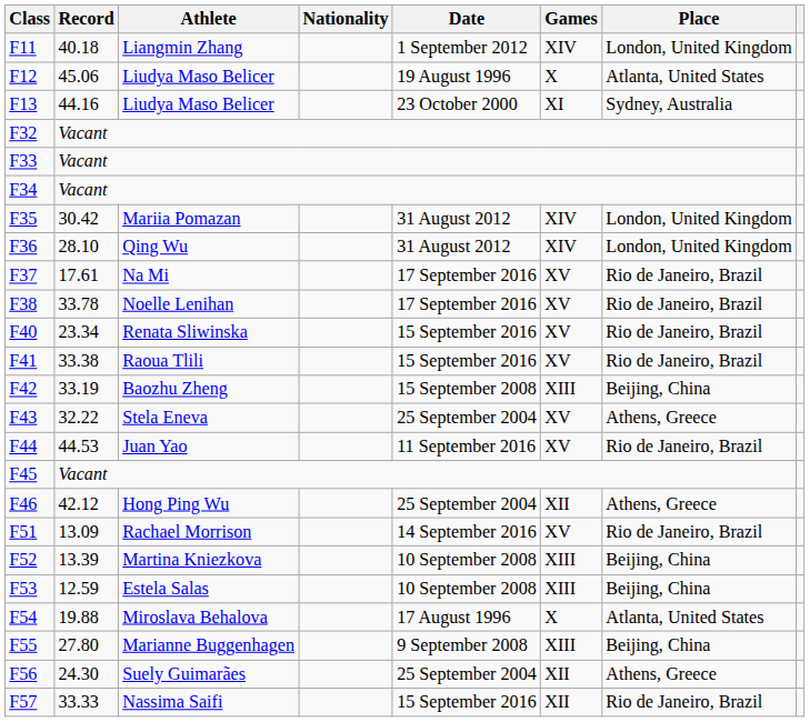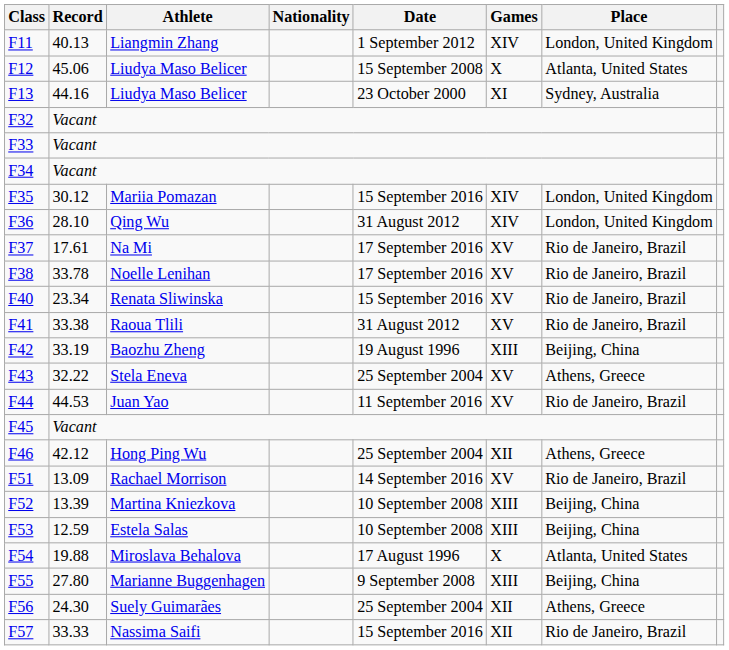F11 | Record: 40.18 -> 40.13
F12 | Date: 19 August 1996 -> 15 September 2008
F35 | Record: 30.42 -> 30.12
F35 | Date: 31 August 2012 -> 15 September 2016
F41 | Date: 15 September 2016 -> 31 August 2012
F42 | Date: 15 September 2008 -> 19 August 1996
